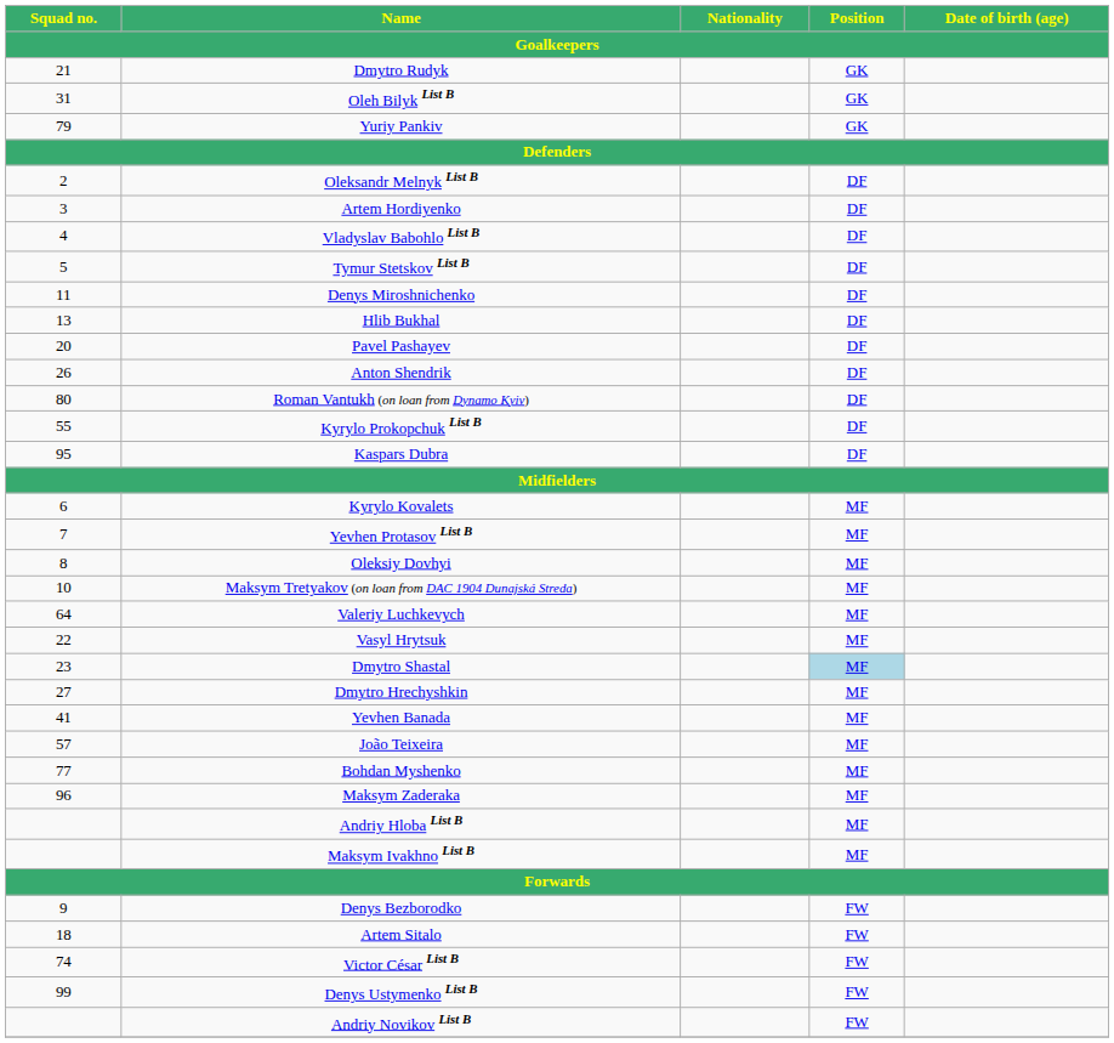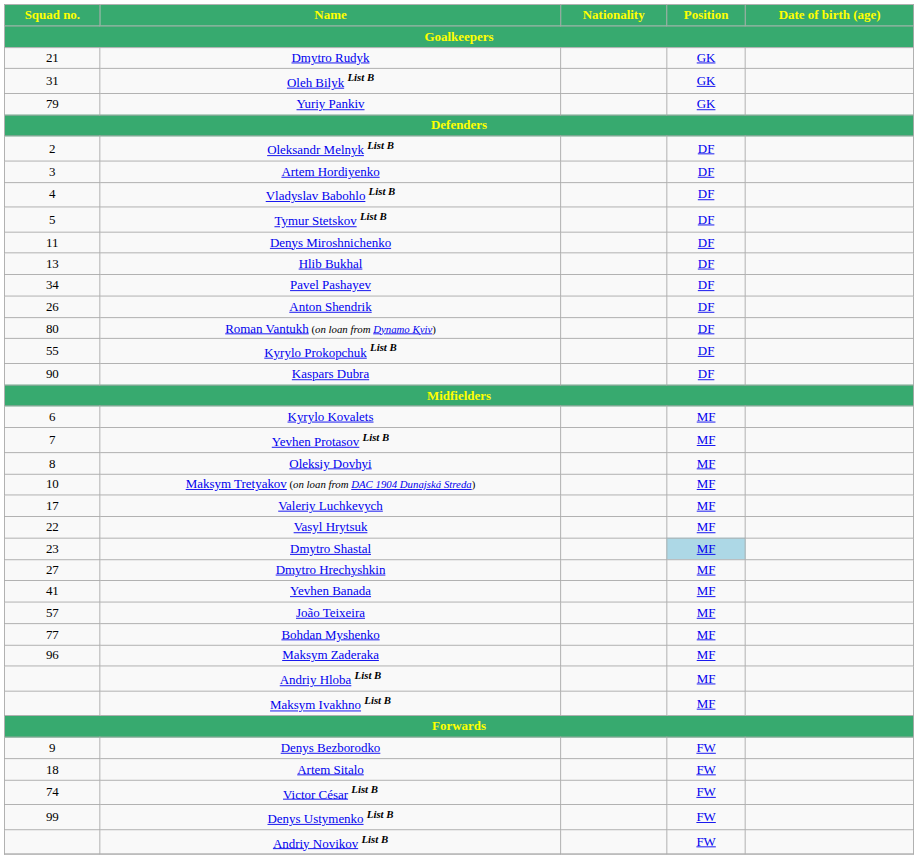Pavel Pashayev | Squad no. / Goalkeepers: 20 -> 34
Kaspars Dubra | Squad no. / Goalkeepers: 95 -> 90
Valeriy Luchkevych | Squad no. / Goalkeepers: 64 -> 17
